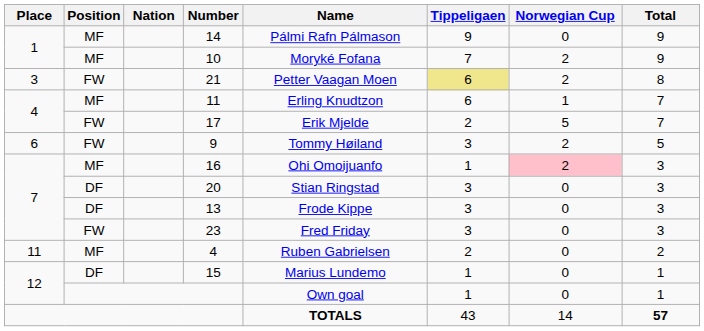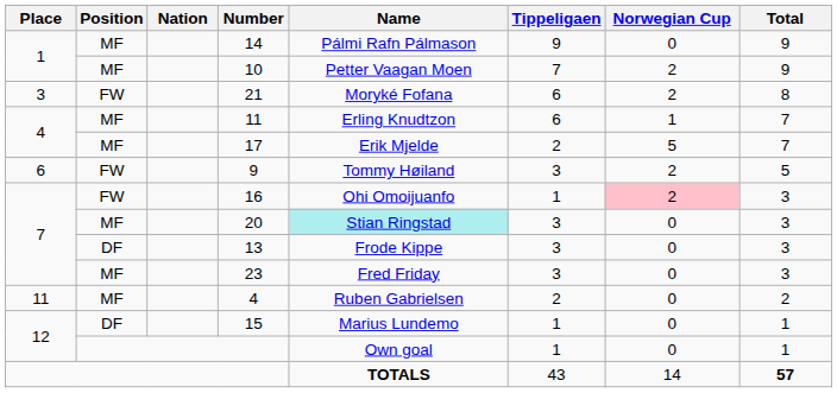10 | Name: Moryké Fofana -> Petter Vaagan Moen
21 | Name: Petter Vaagan Moen -> Moryké Fofana
21 | Tippeligaen: khaki background -> no background
17 | Position: FW -> MF
16 | Position: MF -> FW
20 | Position: DF -> MF
20 | Name: no background -> paleturquoise background
23 | Position: FW -> MF
